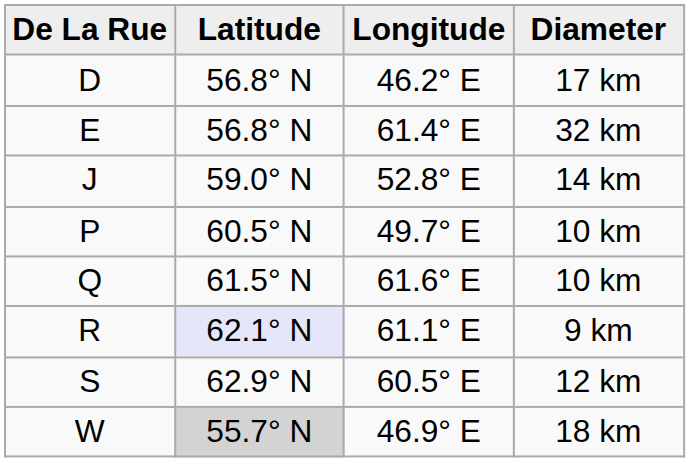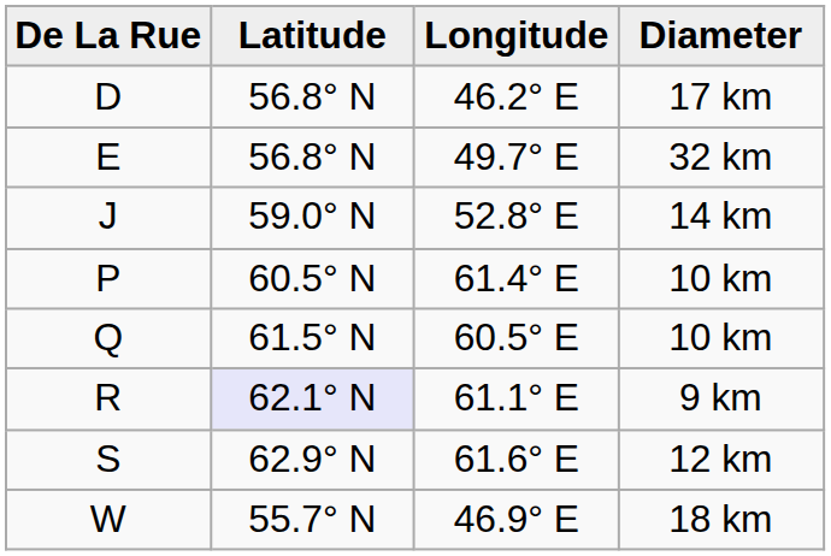E | Longitude: 61.4° E -> 49.7° E
P | Longitude: 49.7° E -> 61.4° E
Q | Longitude: 61.6° E -> 60.5° E
S | Longitude: 60.5° E -> 61.6° E
W | Latitude: lightgrey background -> no background
